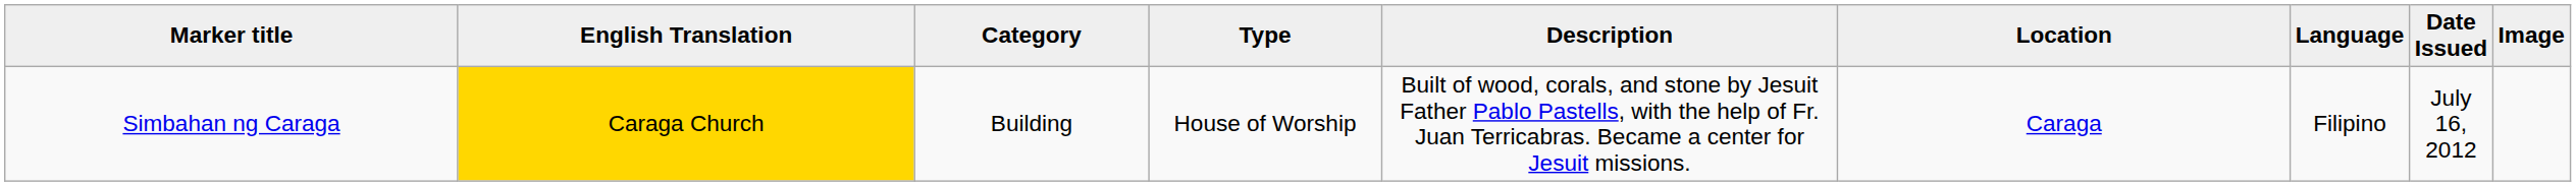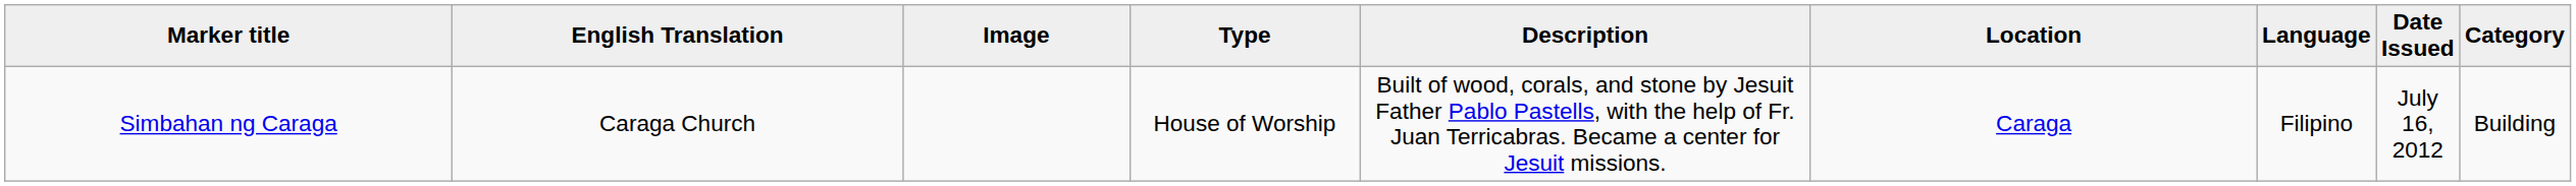columns swapped: Category <-> Image
Simbahan ng Caraga | English Translation: gold background -> no background
